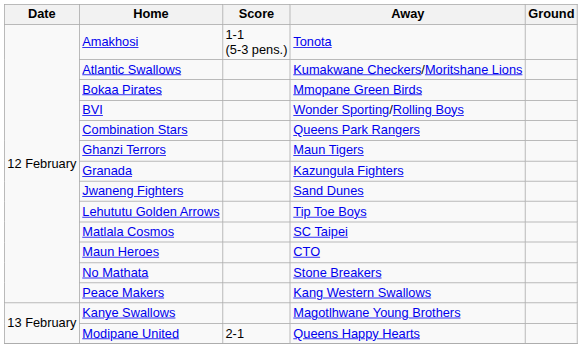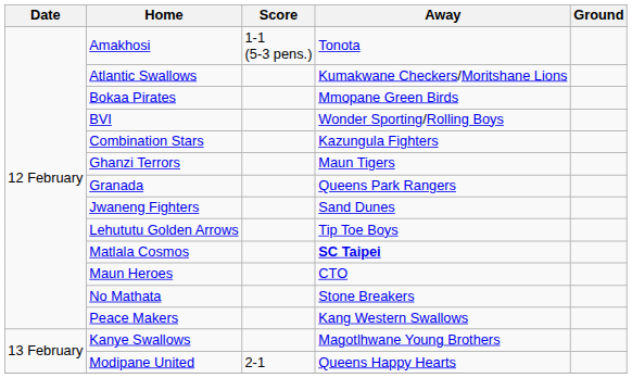Combination Stars | Away: Queens Park Rangers -> Kazungula Fighters
Granada | Away: Kazungula Fighters -> Queens Park Rangers
Matlala Cosmos | Away: normal -> bold
